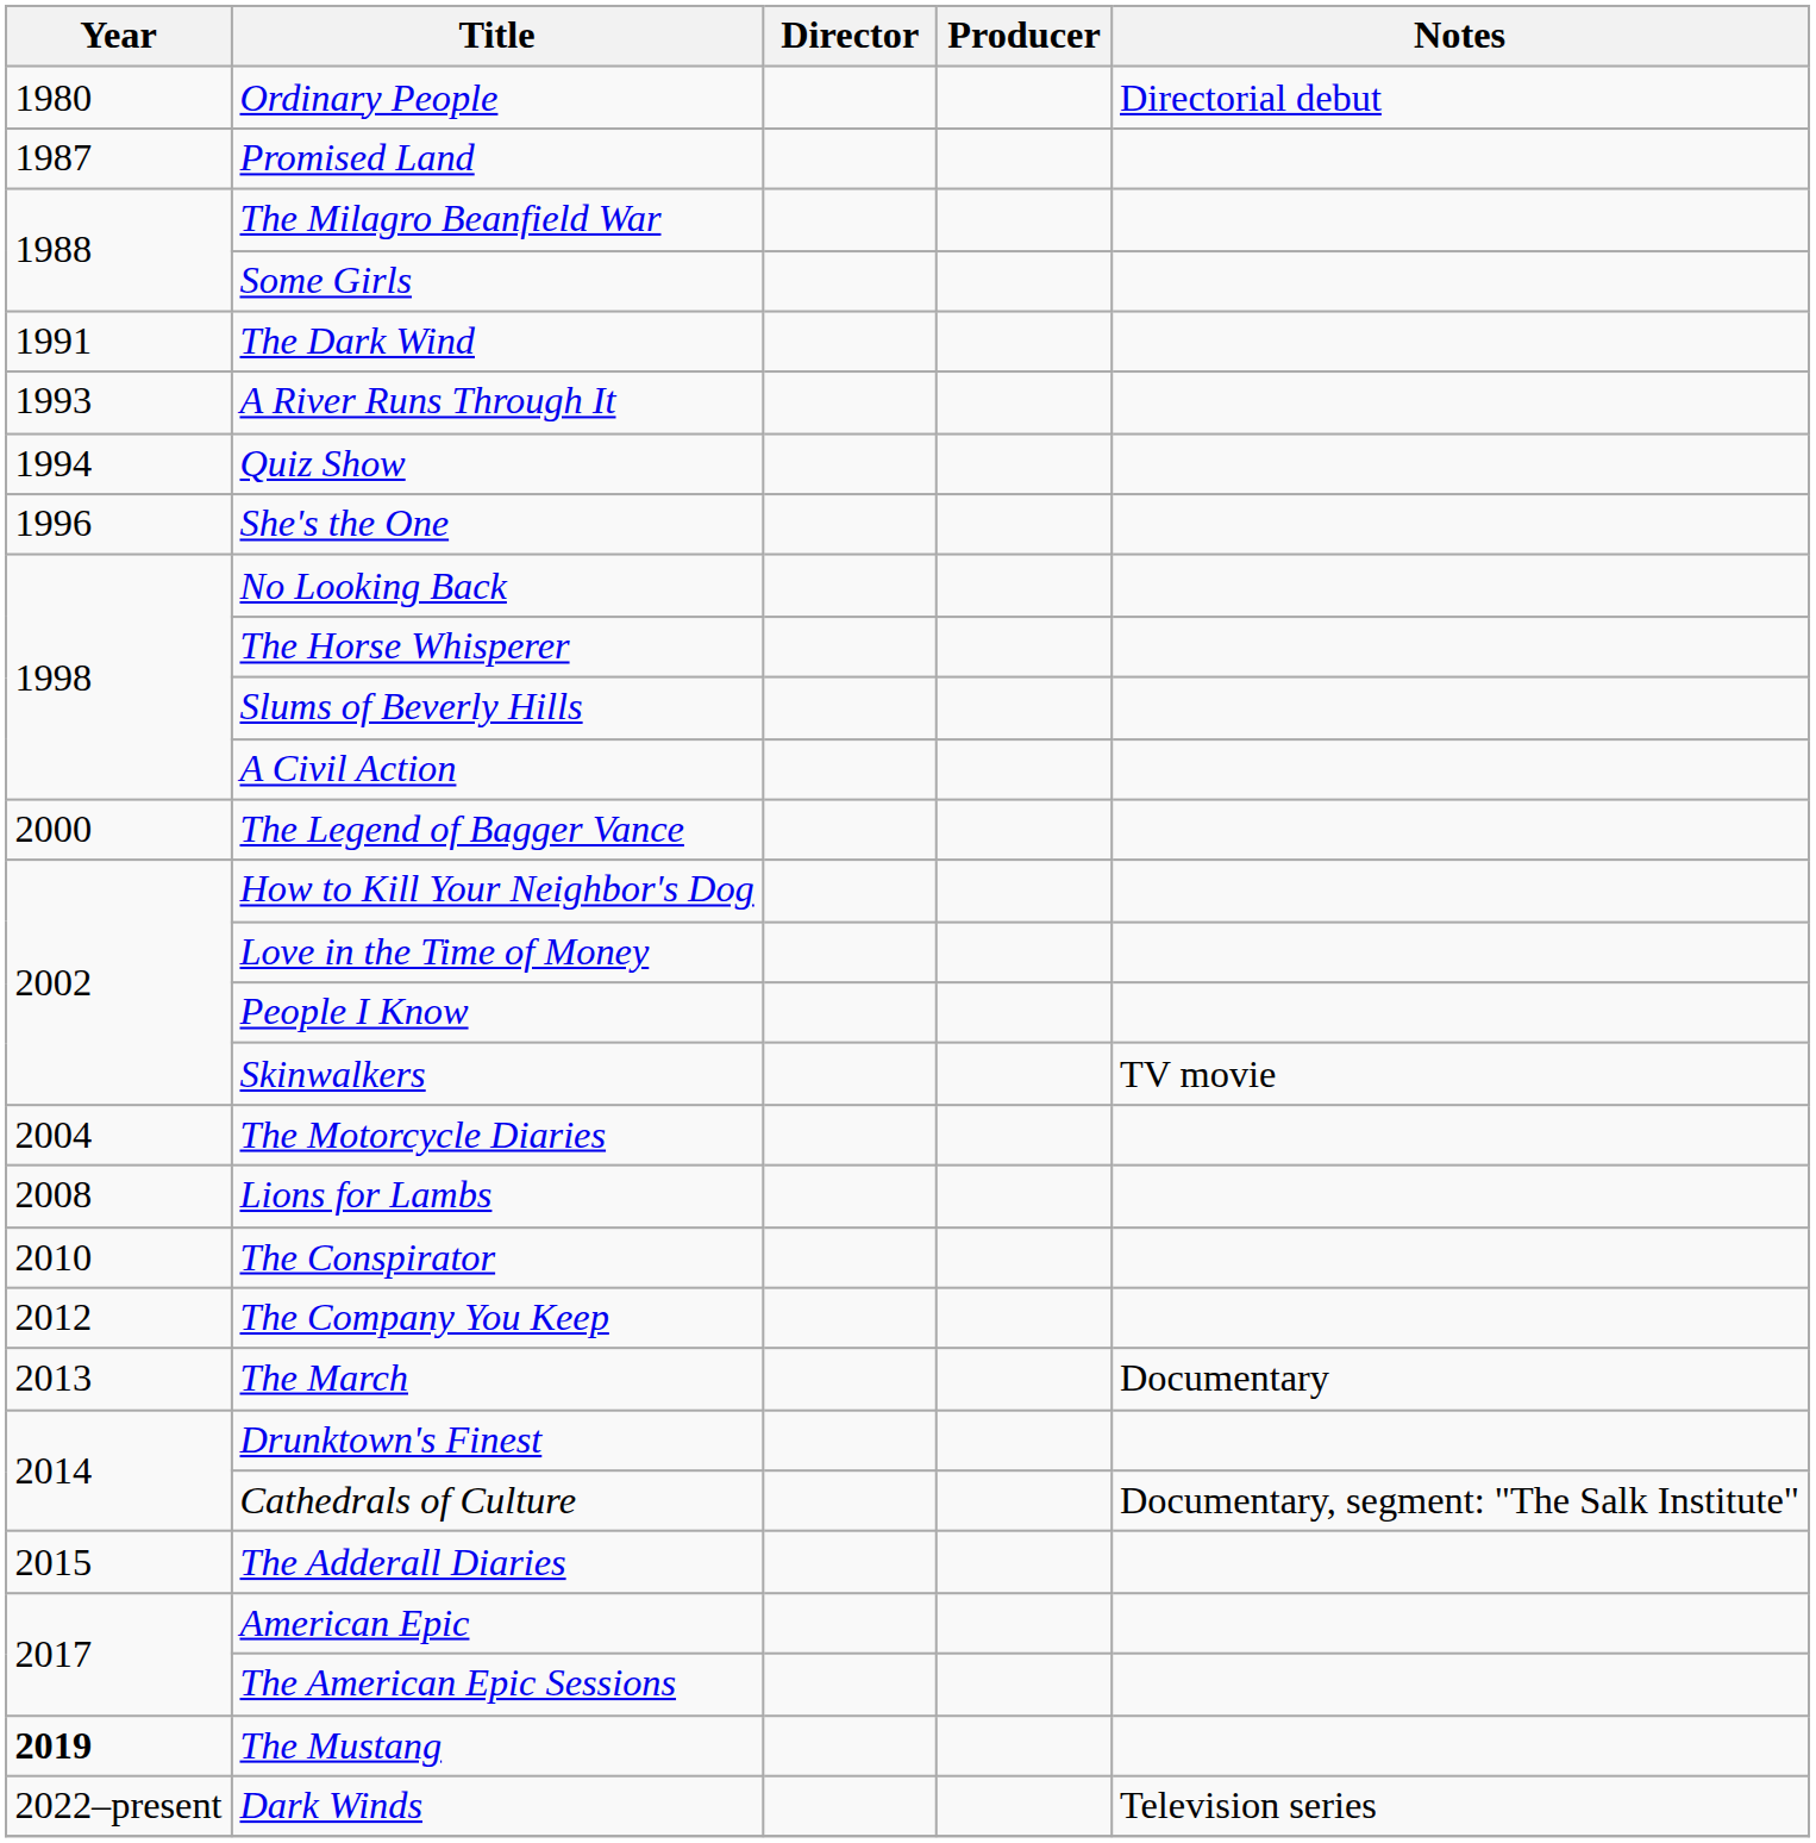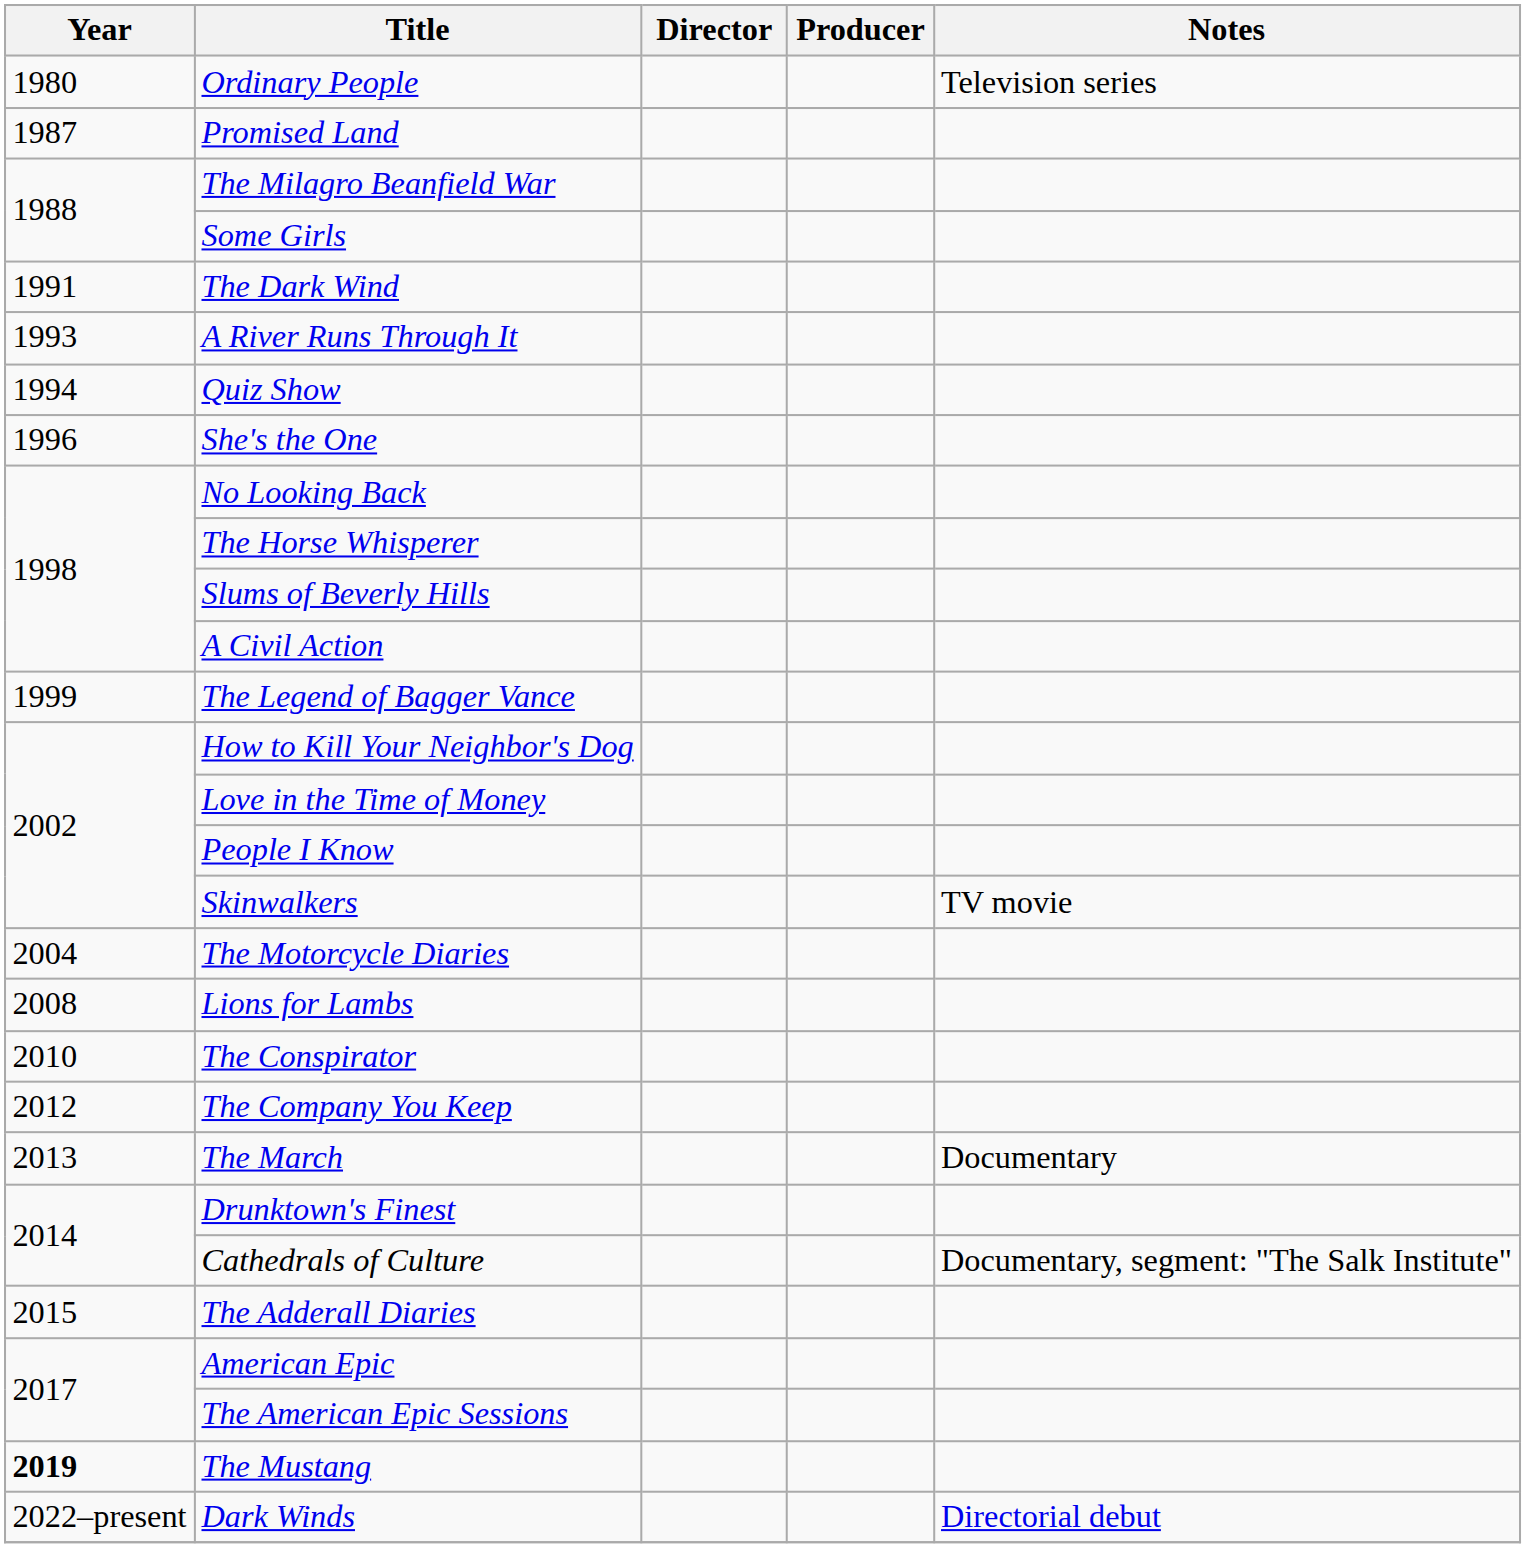Ordinary People | Notes: Directorial debut -> Television series
The Legend of Bagger Vance | Year: 2000 -> 1999
Dark Winds | Notes: Television series -> Directorial debut
